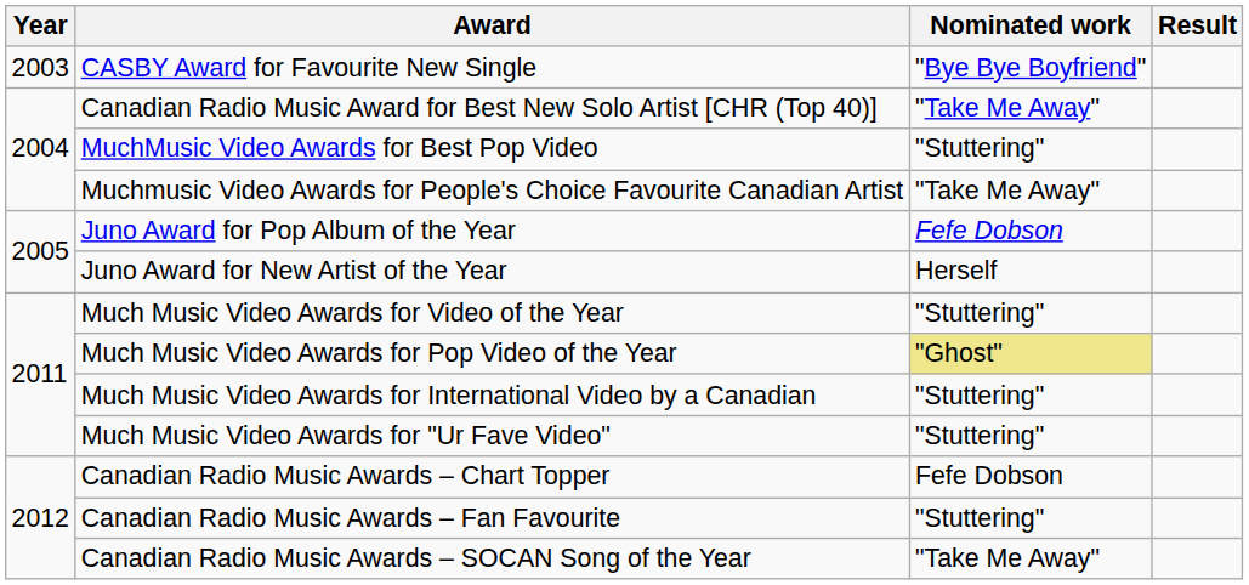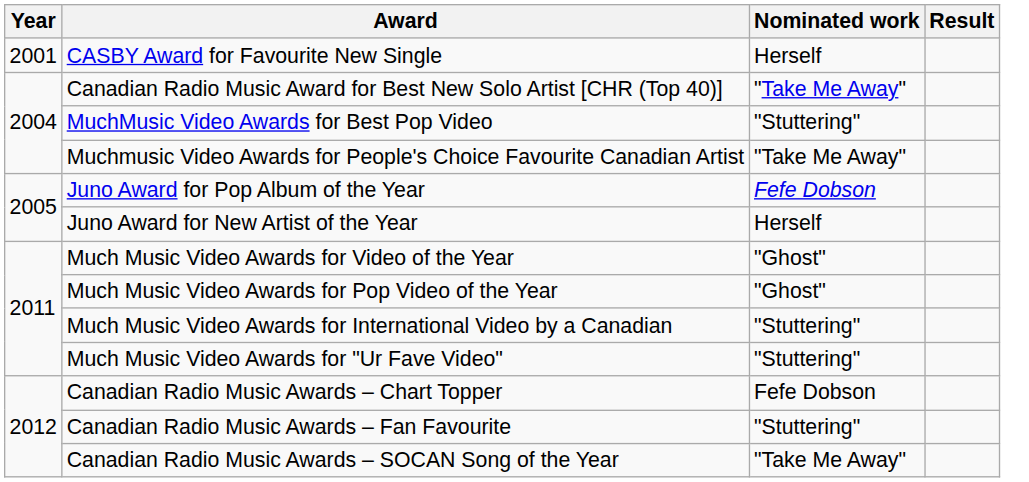CASBY Award for Favourite New Single | Year: 2003 -> 2001
CASBY Award for Favourite New Single | Nominated work: "Bye Bye Boyfriend" -> Herself
Much Music Video Awards for Video of the Year | Nominated work: "Stuttering" -> "Ghost"
Much Music Video Awards for Pop Video of the Year | Nominated work: khaki background -> no background
